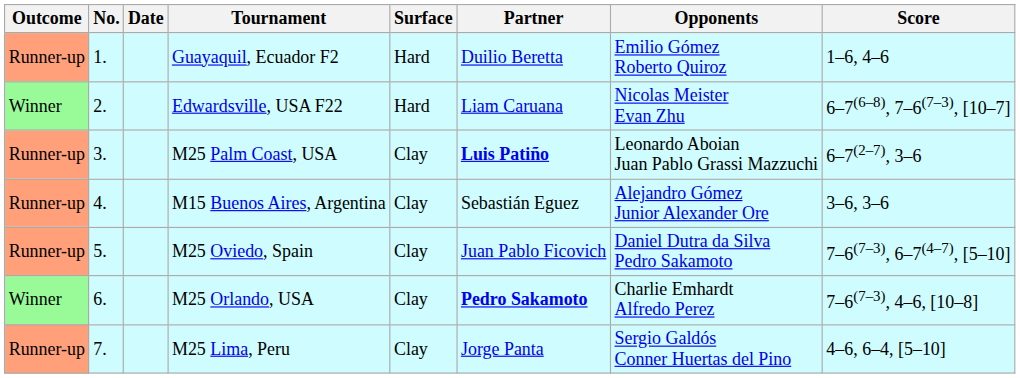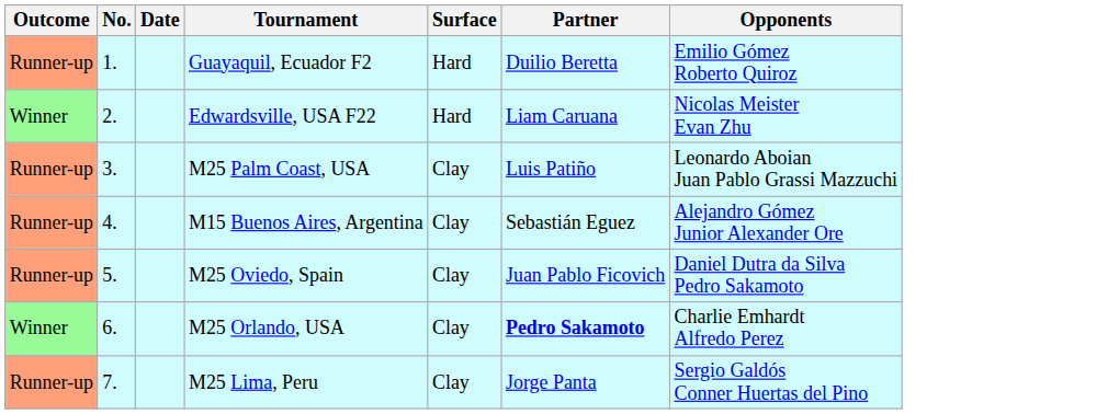- column: Score | 1–6, 4–6 | 6–7(6–8), 7–6(7–3), [10–7] | 6–7(2–7), 3–6 | 3–6, 3–6 | 7–6(7–3), 6–7(4–7), [5–10] | 7–6(7–3), 4–6, [10–8] | 4–6, 6–4, [5–10]
M25 Palm Coast, USA | Partner: bold -> normal
